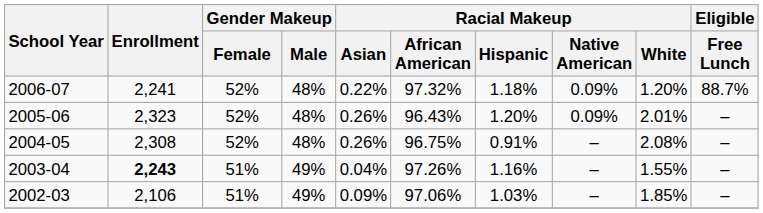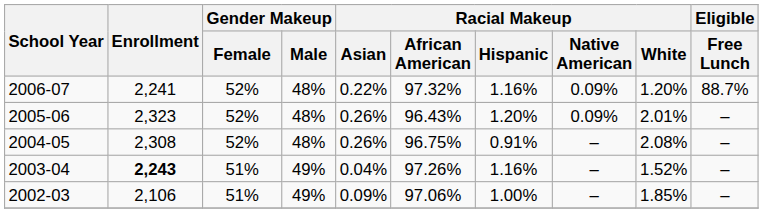2006-07 | Racial Makeup / Hispanic: 1.18% -> 1.16%
2003-04 | Racial Makeup / White: 1.55% -> 1.52%
2002-03 | Racial Makeup / Hispanic: 1.03% -> 1.00%
